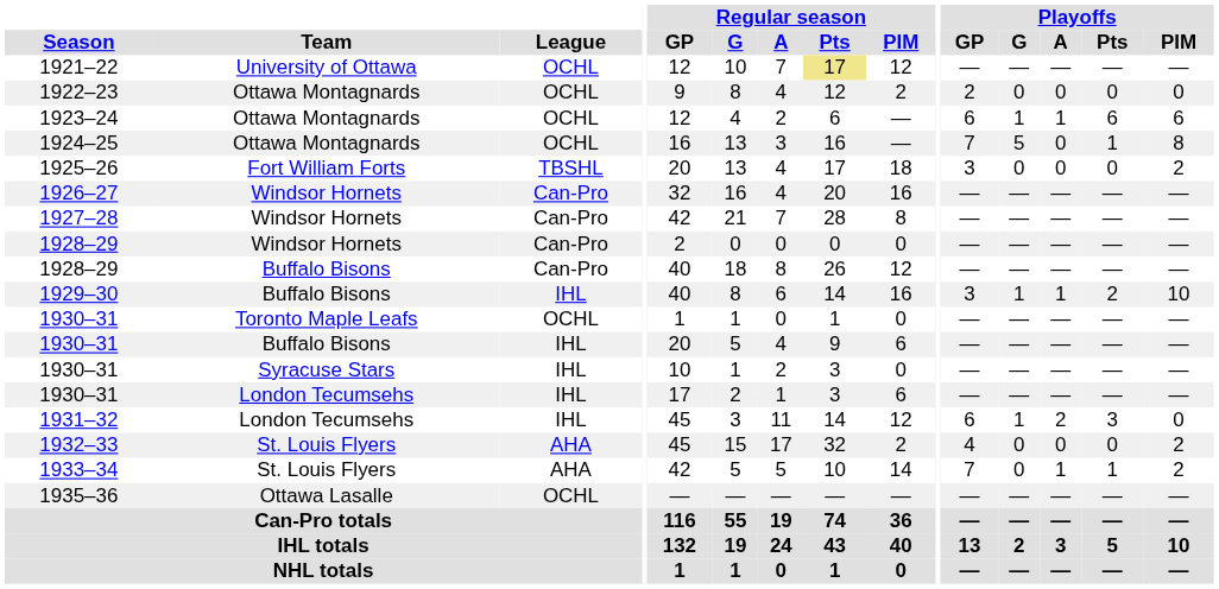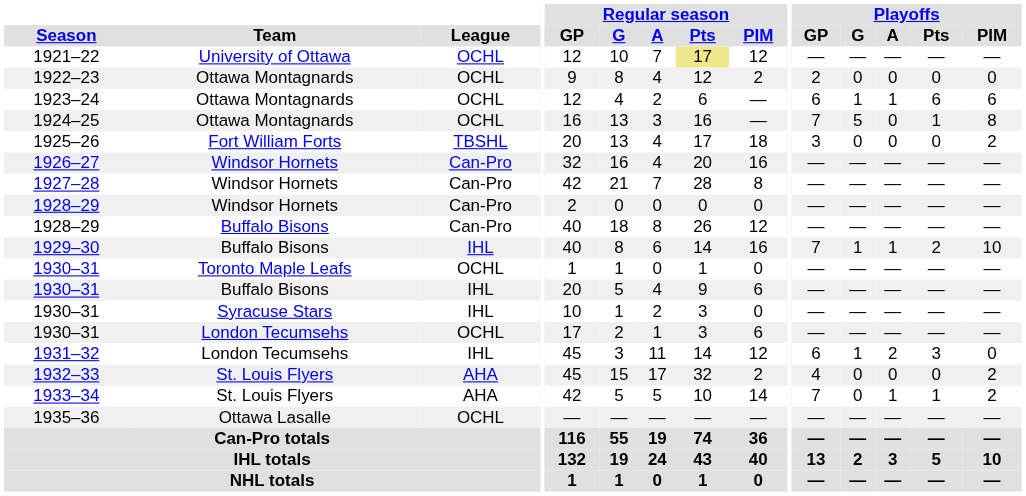1929–30 | Playoffs / GP: 3 -> 7
1930–31 / London Tecumsehs | League: IHL -> OCHL
